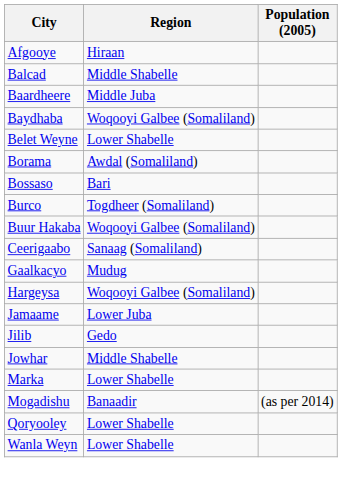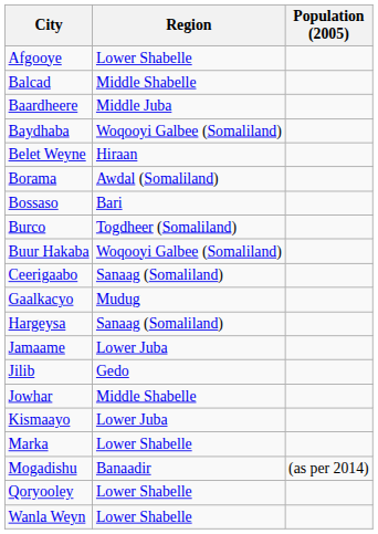Afgooye | Region: Hiraan -> Lower Shabelle
Belet Weyne | Region: Lower Shabelle -> Hiraan
Hargeysa | Region: Woqooyi Galbee (Somaliland) -> Sanaag (Somaliland)
+ row: Kismaayo | Lower Juba
